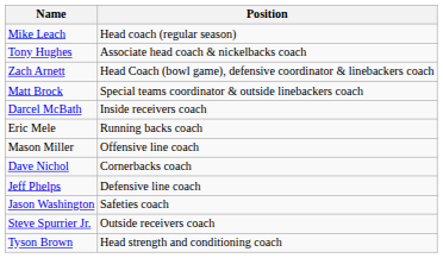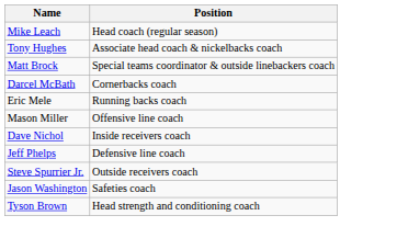- row: Zach Arnett | Head Coach (bowl game), defensive coordinator & linebackers coach
Darcel McBath | Position: Inside receivers coach -> Cornerbacks coach
Dave Nichol | Position: Cornerbacks coach -> Inside receivers coach
rows swapped: Steve Spurrier Jr. <-> Jason Washington
